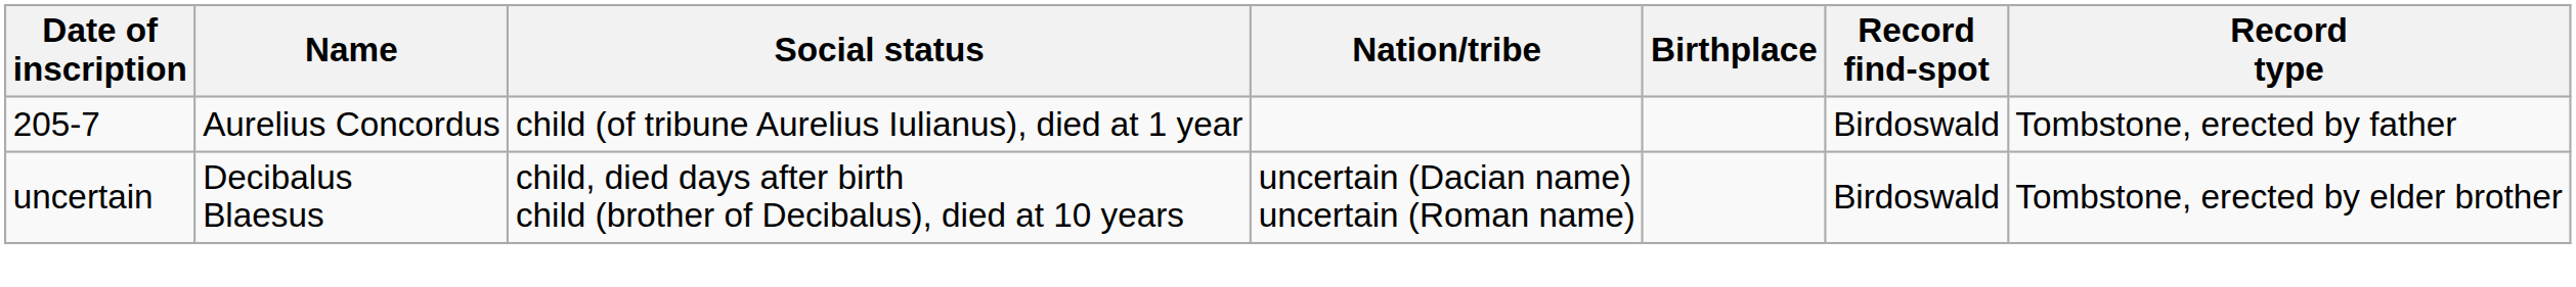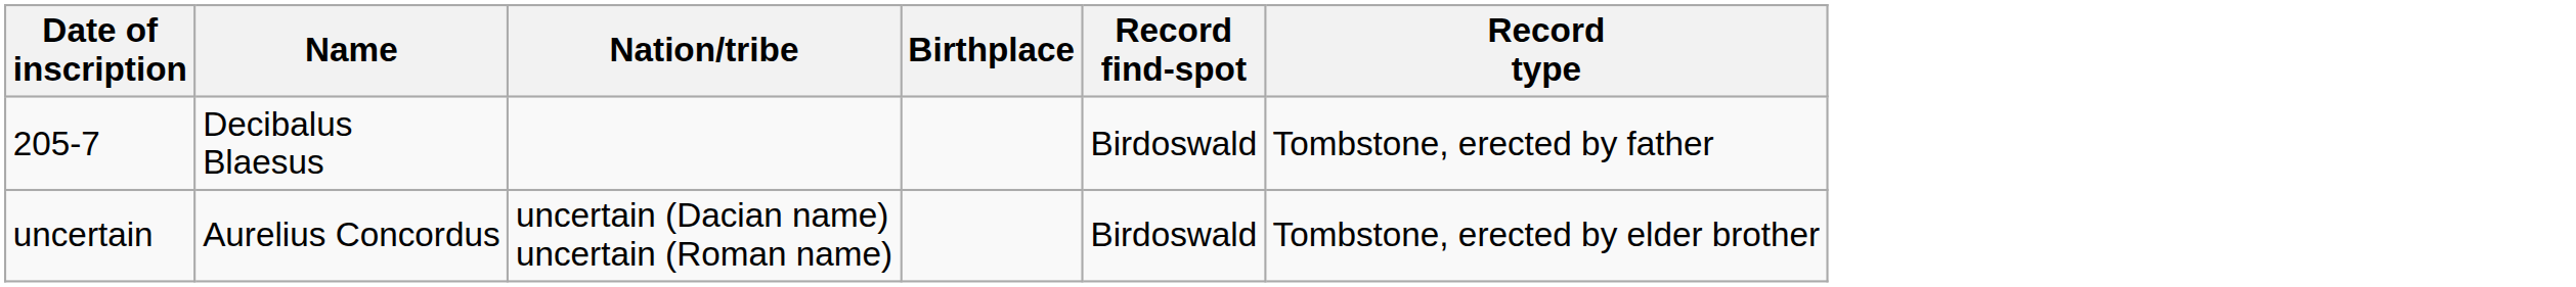- column: Social status | child (of tribune Aurelius Iulianus), died at 1 year | child, died days after birth child (brother of Decibalus), died at 10 years
205-7 | Name: Aurelius Concordus -> Decibalus Blaesus
uncertain | Name: Decibalus Blaesus -> Aurelius Concordus
